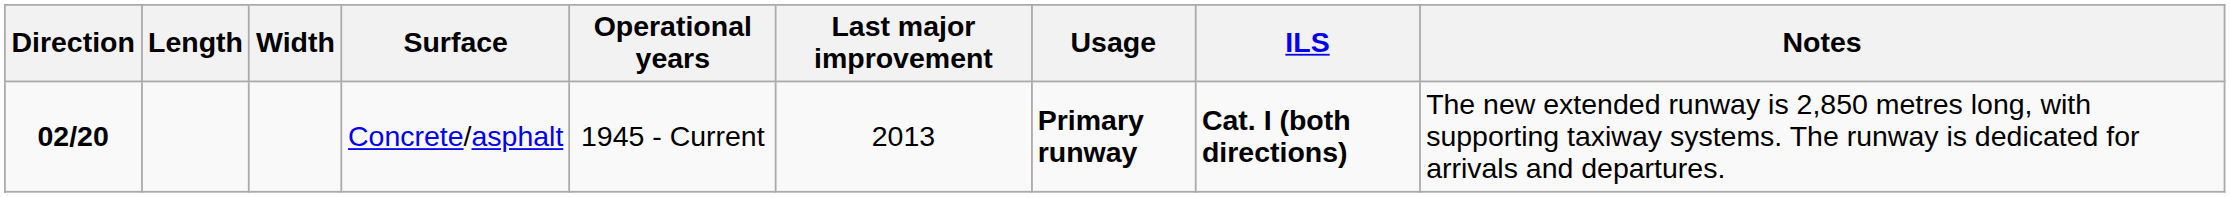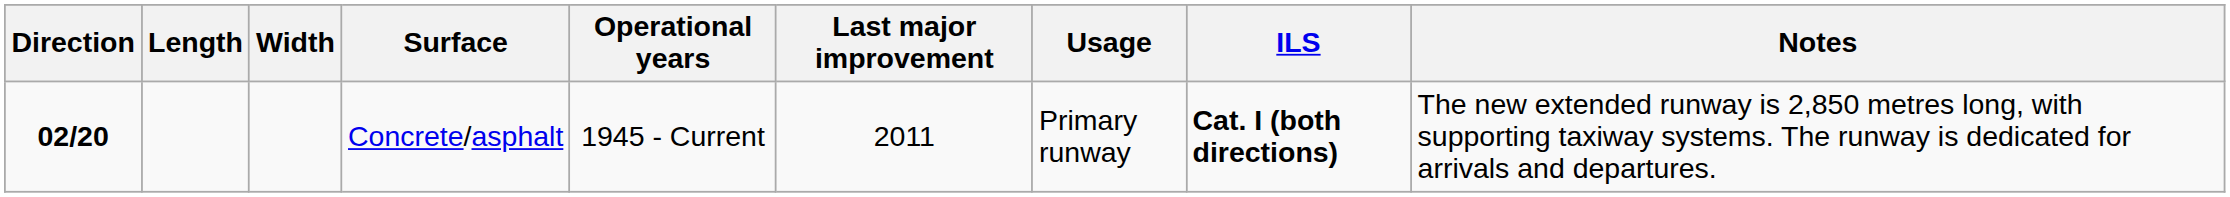Concrete/asphalt | Last major improvement: 2013 -> 2011
Concrete/asphalt | Usage: bold -> normal
